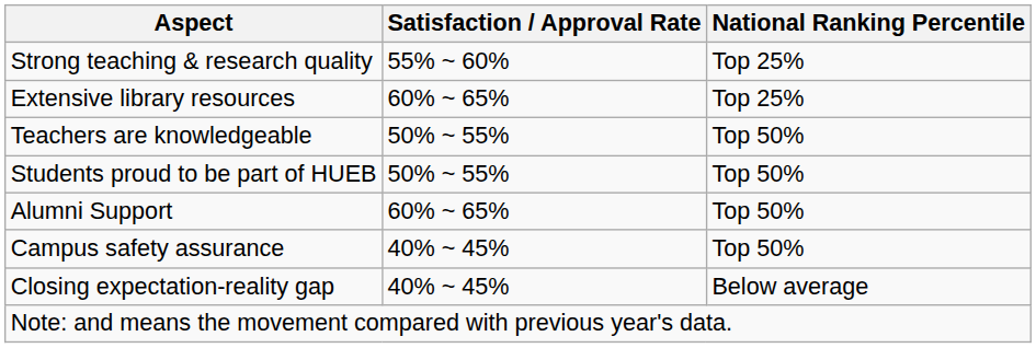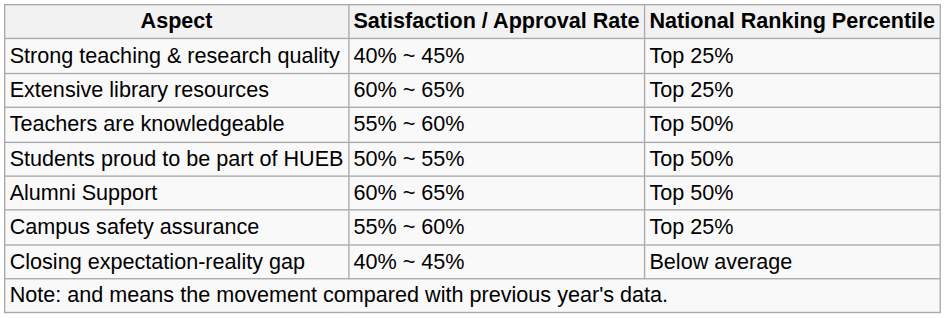Strong teaching & research quality | Satisfaction / Approval Rate: 55% ~ 60% -> 40% ~ 45%
Teachers are knowledgeable | Satisfaction / Approval Rate: 50% ~ 55% -> 55% ~ 60%
Campus safety assurance | Satisfaction / Approval Rate: 40% ~ 45% -> 55% ~ 60%
Campus safety assurance | National Ranking Percentile: Top 50% -> Top 25%
